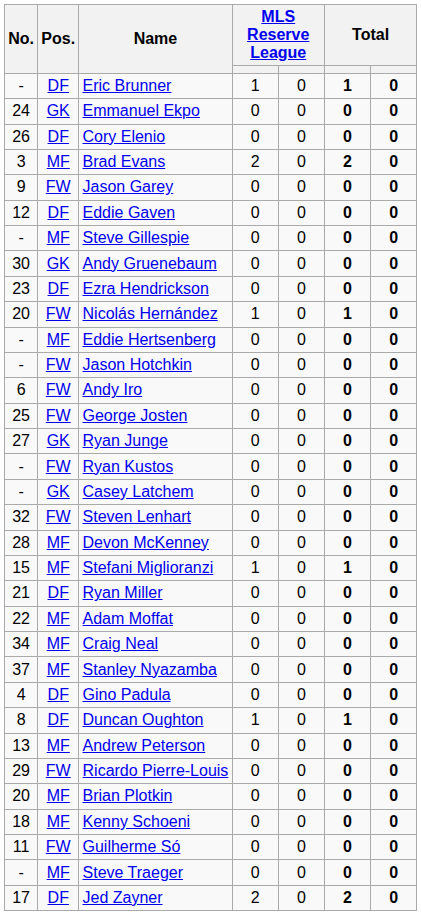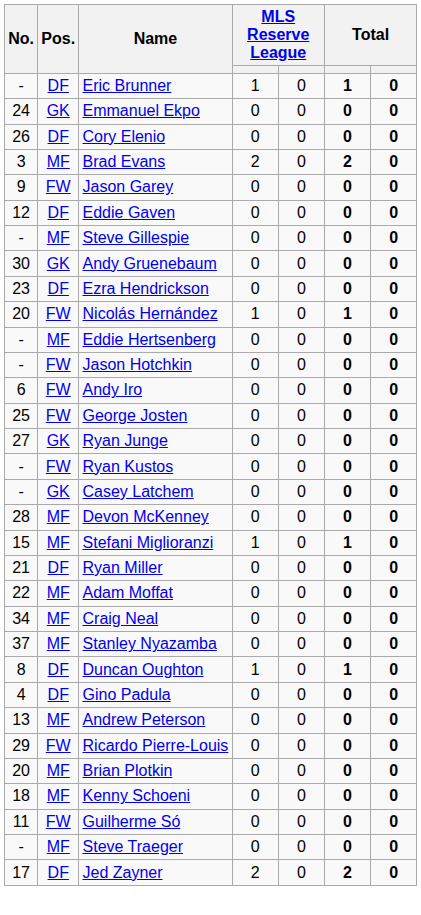- row: 32 | FW | Steven Lenhart | 0 | 0 | 0 | 0
rows swapped: Duncan Oughton <-> Gino Padula
